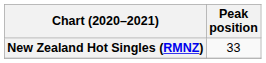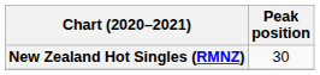New Zealand Hot Singles (RMNZ) | Peak position: 33 -> 30
